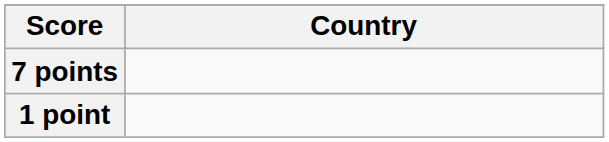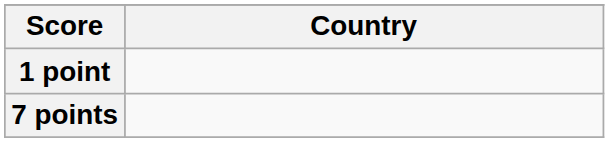rows swapped: 7 points <-> 1 point
